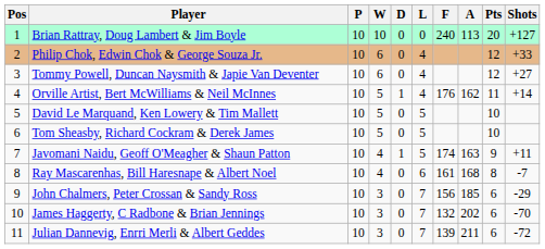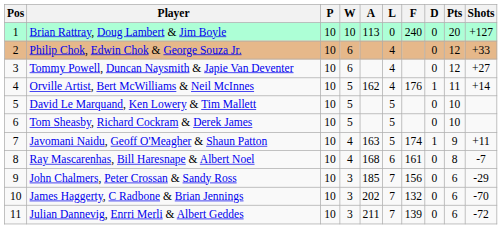columns swapped: D <-> A
